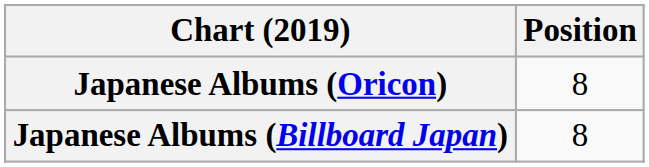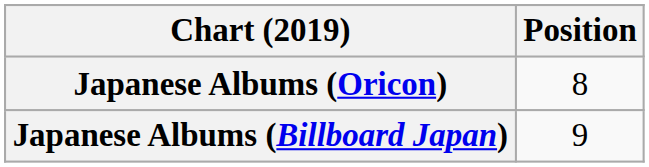Japanese Albums (Billboard Japan) | Position: 8 -> 9
